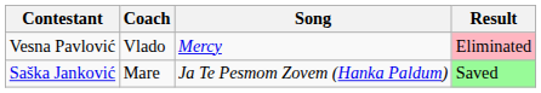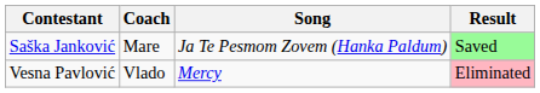rows swapped: Saška Janković <-> Vesna Pavlović
